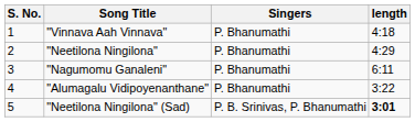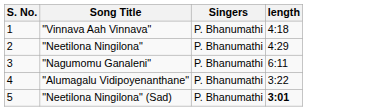"Neetilona Ningilona" (Sad) | Singers: P. B. Srinivas, P. Bhanumathi -> P. Bhanumathi
